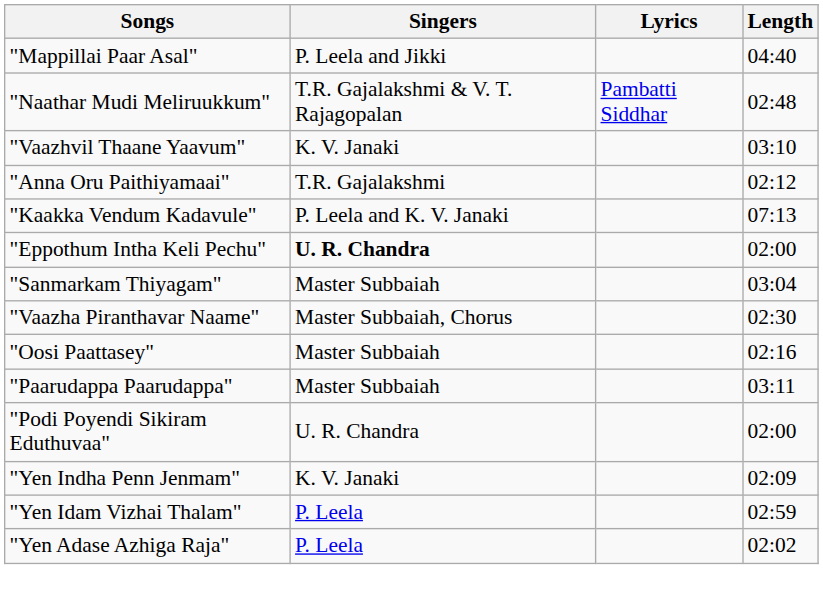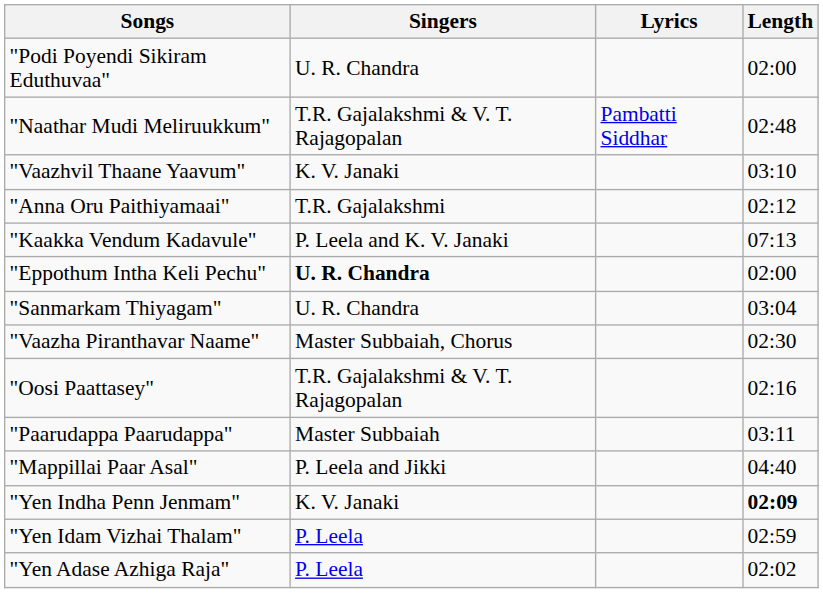rows swapped: "Mappillai Paar Asal" <-> "Podi Poyendi Sikiram Eduthuvaa"
"Sanmarkam Thiyagam" | Singers: Master Subbaiah -> U. R. Chandra
"Oosi Paattasey" | Singers: Master Subbaiah -> T.R. Gajalakshmi & V. T. Rajagopalan
"Yen Indha Penn Jenmam" | Length: normal -> bold
